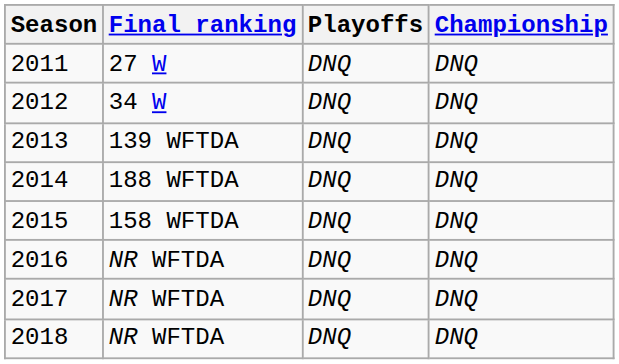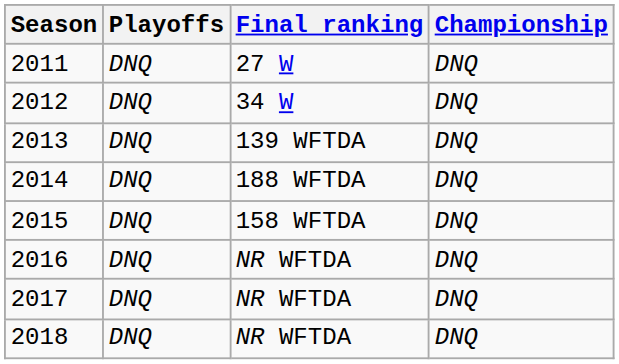columns swapped: Final ranking <-> Playoffs
